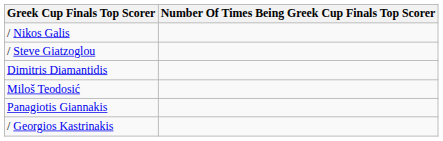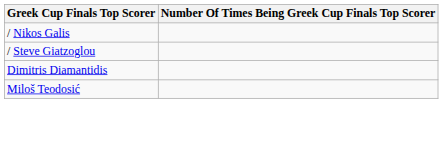- row: Panagiotis Giannakis
- row: / Georgios Kastrinakis
